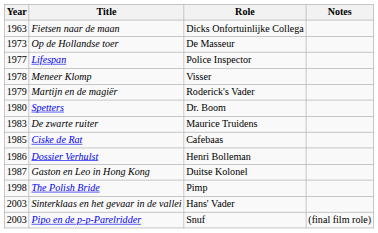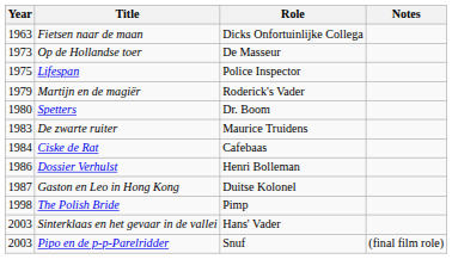Lifespan | Year: 1977 -> 1975
- row: 1978 | Meneer Klomp | Visser
Ciske de Rat | Year: 1985 -> 1984
